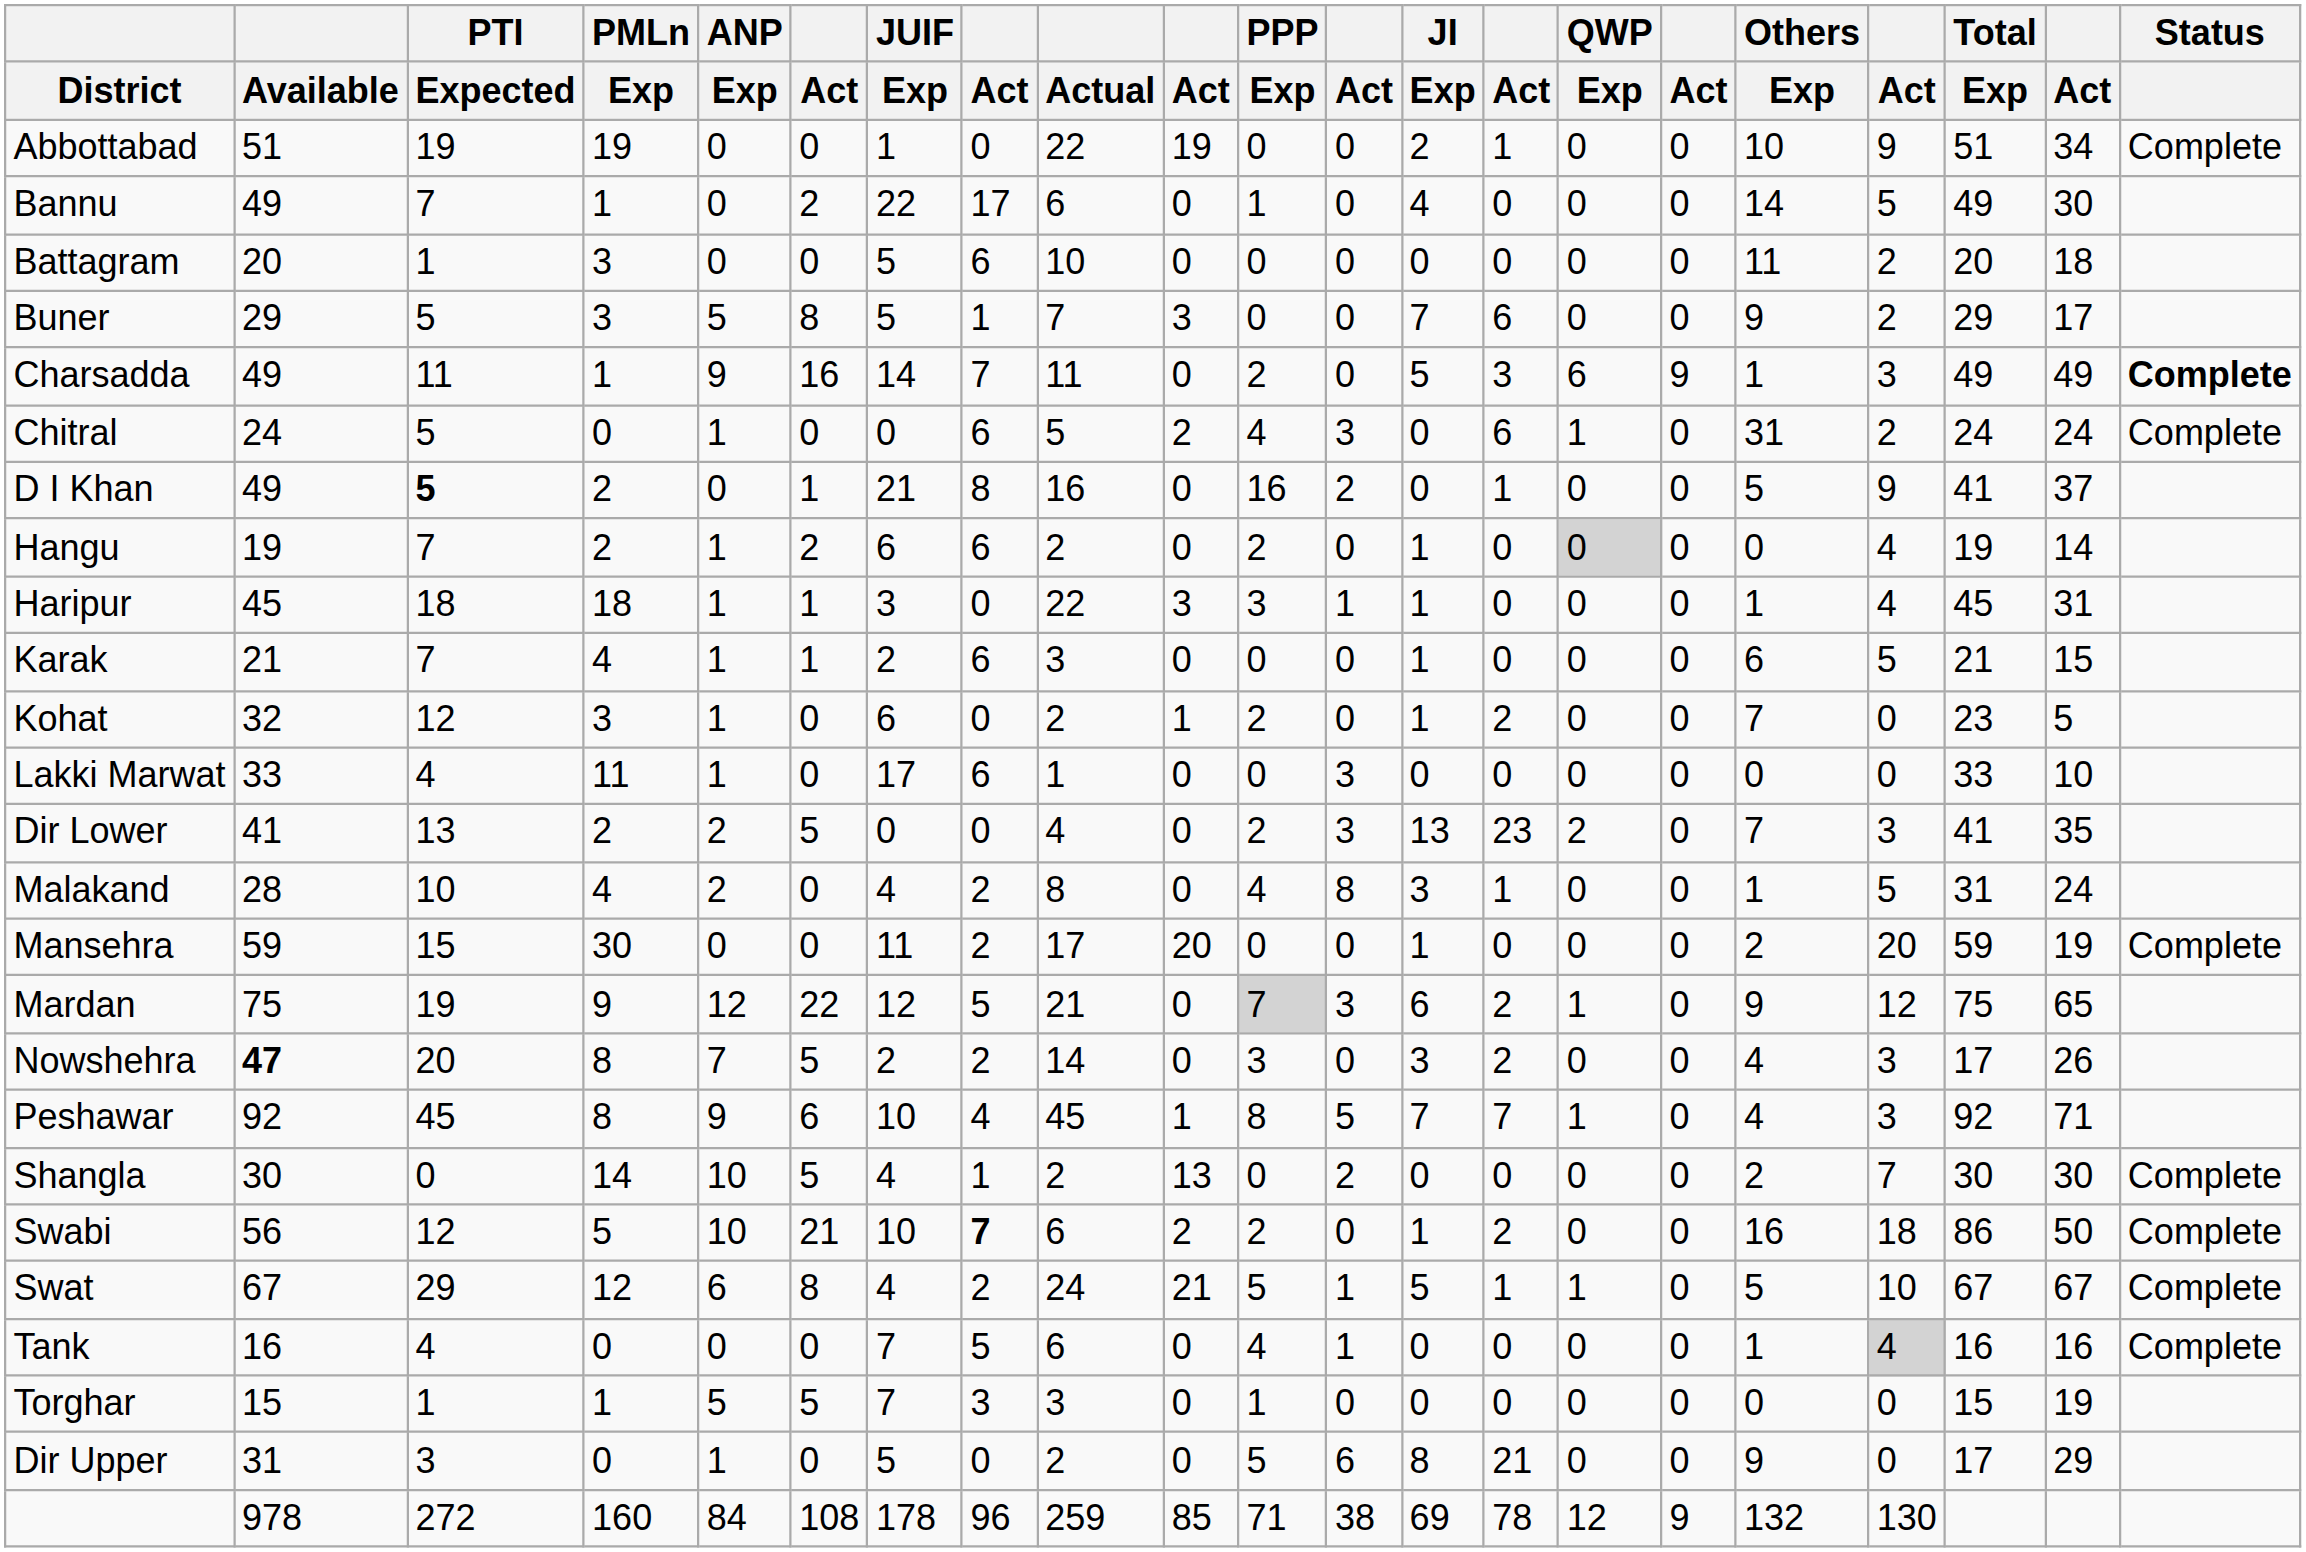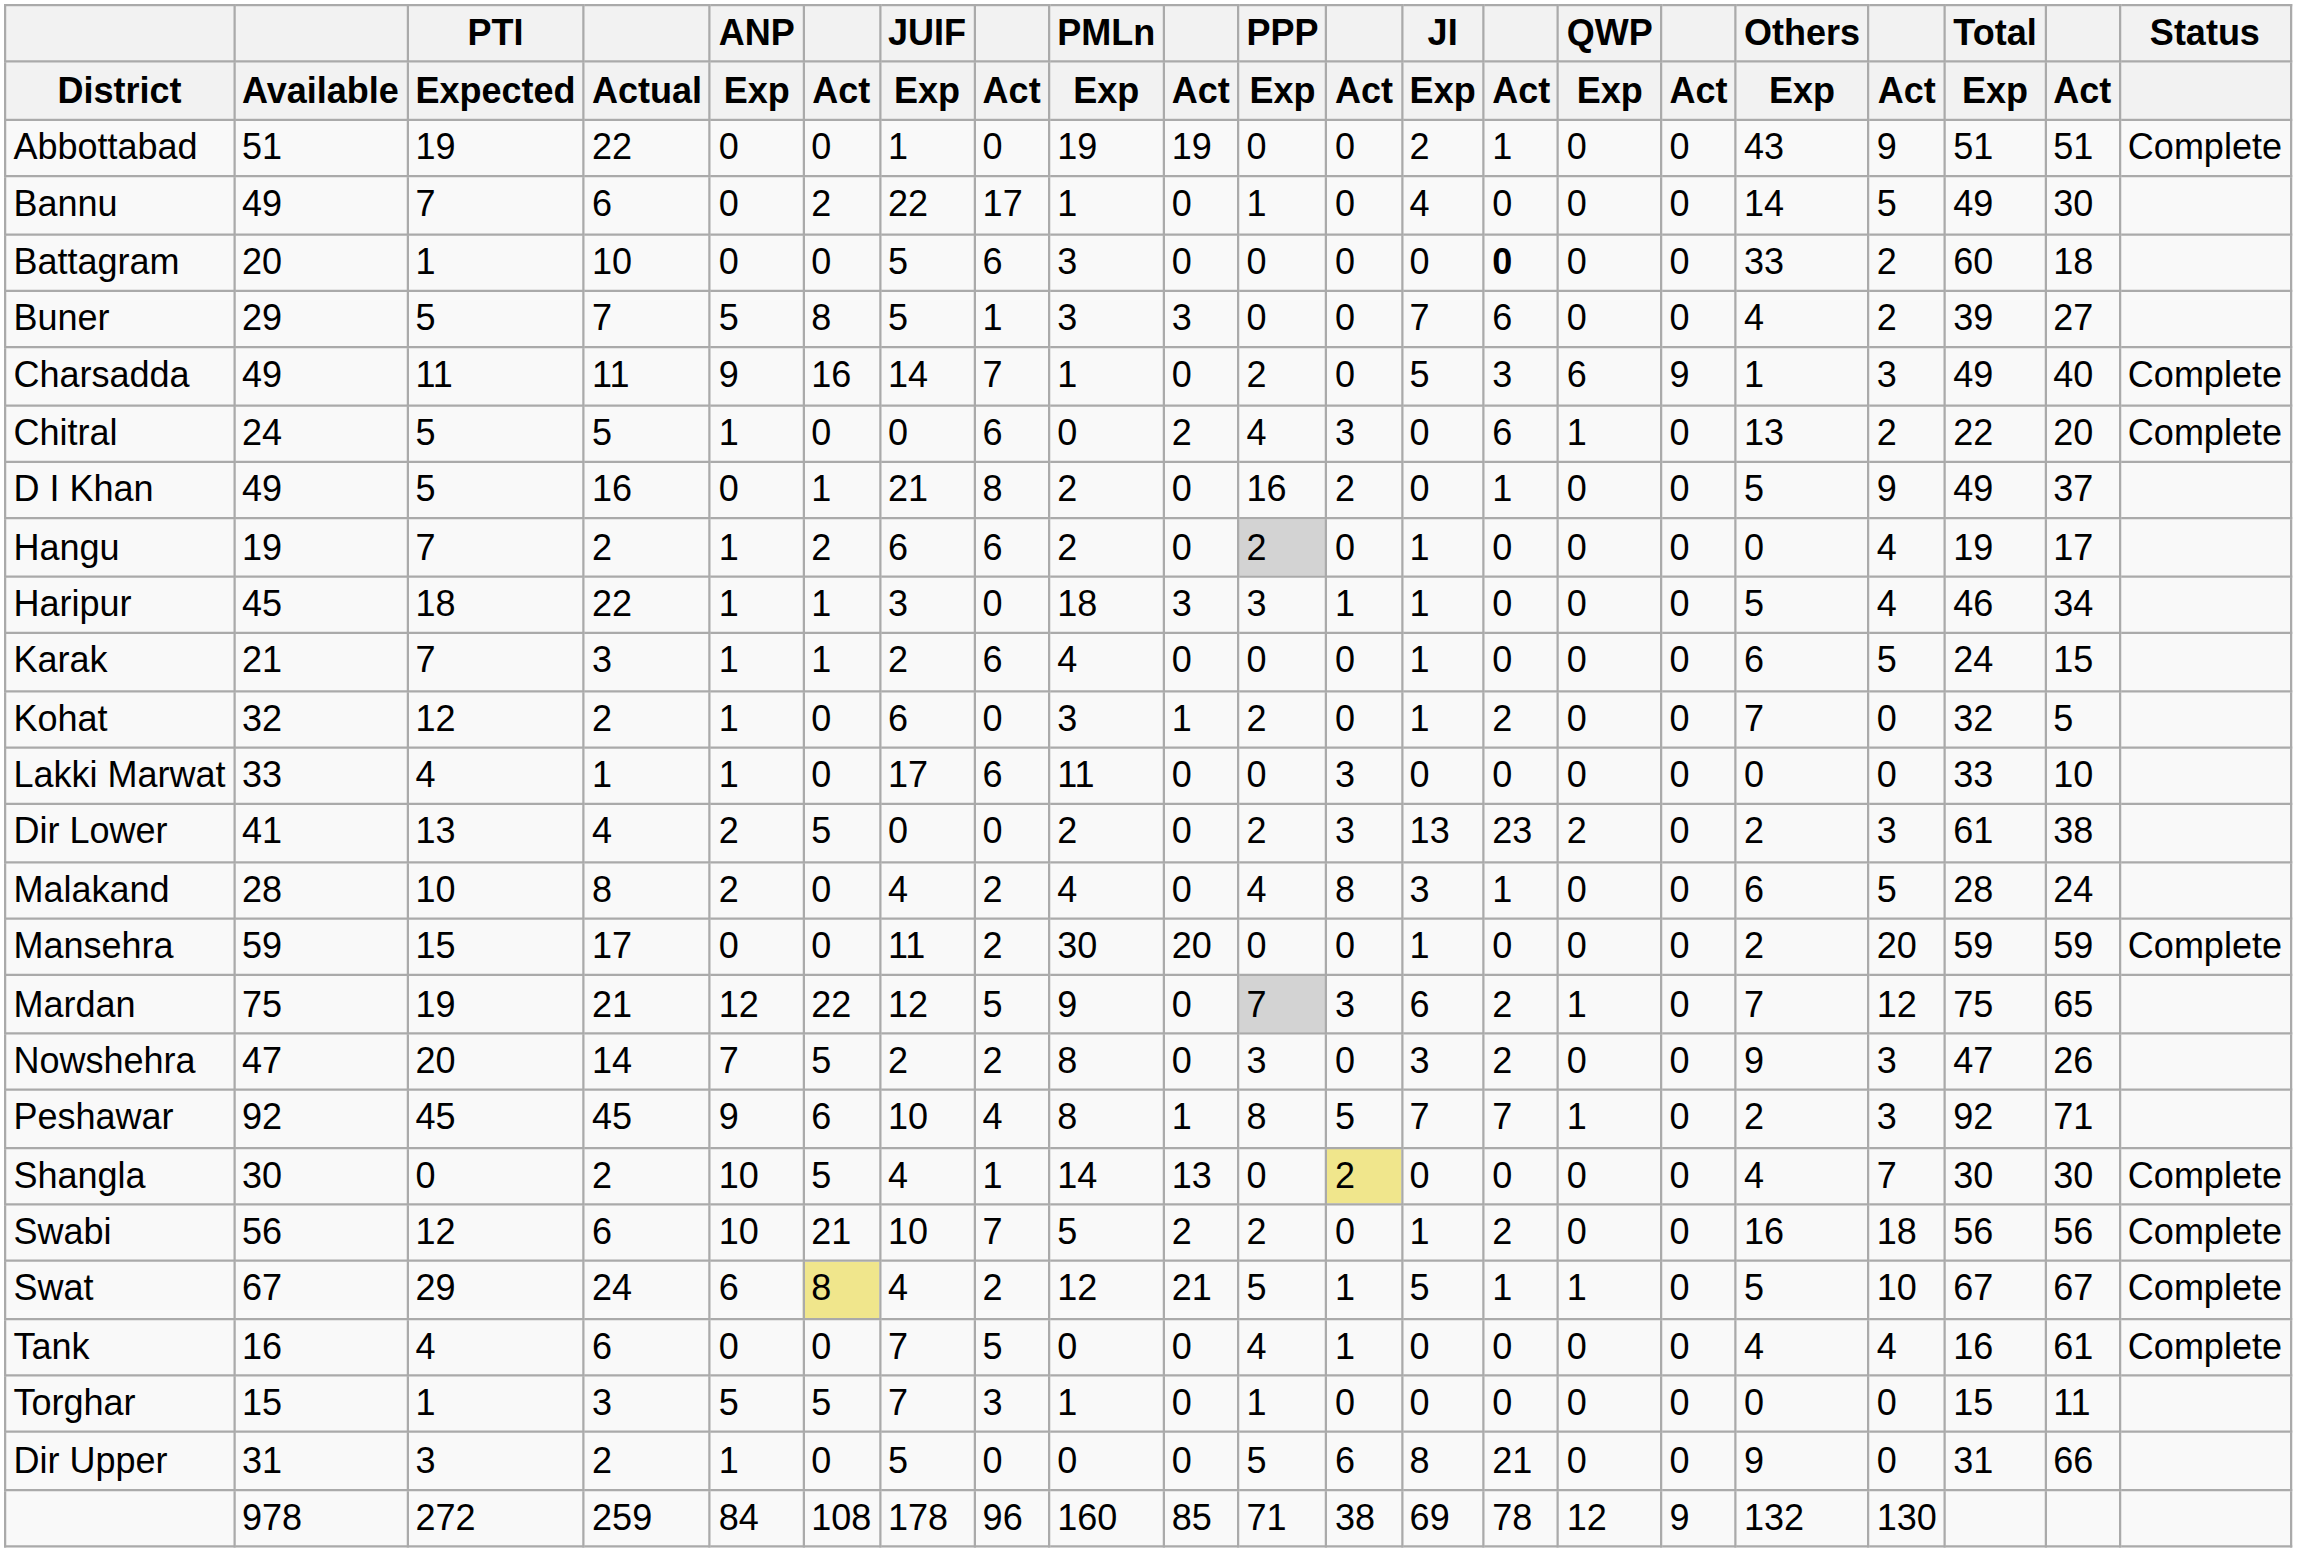columns swapped: Actual <-> PMLn / Exp
Abbottabad | Others / Exp: 10 -> 43
Abbottabad | column 20: 34 -> 51
Battagram | column 14: normal -> bold
Battagram | Others / Exp: 11 -> 33
Battagram | Total / Exp: 20 -> 60
Buner | Others / Exp: 9 -> 4
Buner | Total / Exp: 29 -> 39
Buner | column 20: 17 -> 27
Charsadda | column 20: 49 -> 40
Charsadda | Status: bold -> normal
Chitral | Others / Exp: 31 -> 13
Chitral | Total / Exp: 24 -> 22
Chitral | column 20: 24 -> 20
D I Khan | PTI / Expected: bold -> normal
D I Khan | Total / Exp: 41 -> 49
Hangu | PPP / Exp: no background -> lightgrey background
Hangu | QWP / Exp: lightgrey background -> no background
Hangu | column 20: 14 -> 17
Haripur | Others / Exp: 1 -> 5
Haripur | Total / Exp: 45 -> 46
Haripur | column 20: 31 -> 34
Karak | Total / Exp: 21 -> 24
Kohat | Total / Exp: 23 -> 32
Dir Lower | Others / Exp: 7 -> 2
Dir Lower | Total / Exp: 41 -> 61
Dir Lower | column 20: 35 -> 38
Malakand | Others / Exp: 1 -> 6
Malakand | Total / Exp: 31 -> 28
Mansehra | column 20: 19 -> 59
Mardan | Others / Exp: 9 -> 7
Nowshehra | Available: bold -> normal
Nowshehra | Others / Exp: 4 -> 9
Nowshehra | Total / Exp: 17 -> 47
Peshawar | Others / Exp: 4 -> 2
Shangla | column 12: no background -> khaki background
Shangla | Others / Exp: 2 -> 4
Swabi | column 8: bold -> normal
Swabi | Total / Exp: 86 -> 56
Swabi | column 20: 50 -> 56
Swat | column 6: no background -> khaki background
Tank | Others / Exp: 1 -> 4
Tank | column 18: lightgrey background -> no background
Tank | column 20: 16 -> 61
Torghar | column 20: 19 -> 11
Dir Upper | Total / Exp: 17 -> 31
Dir Upper | column 20: 29 -> 66
